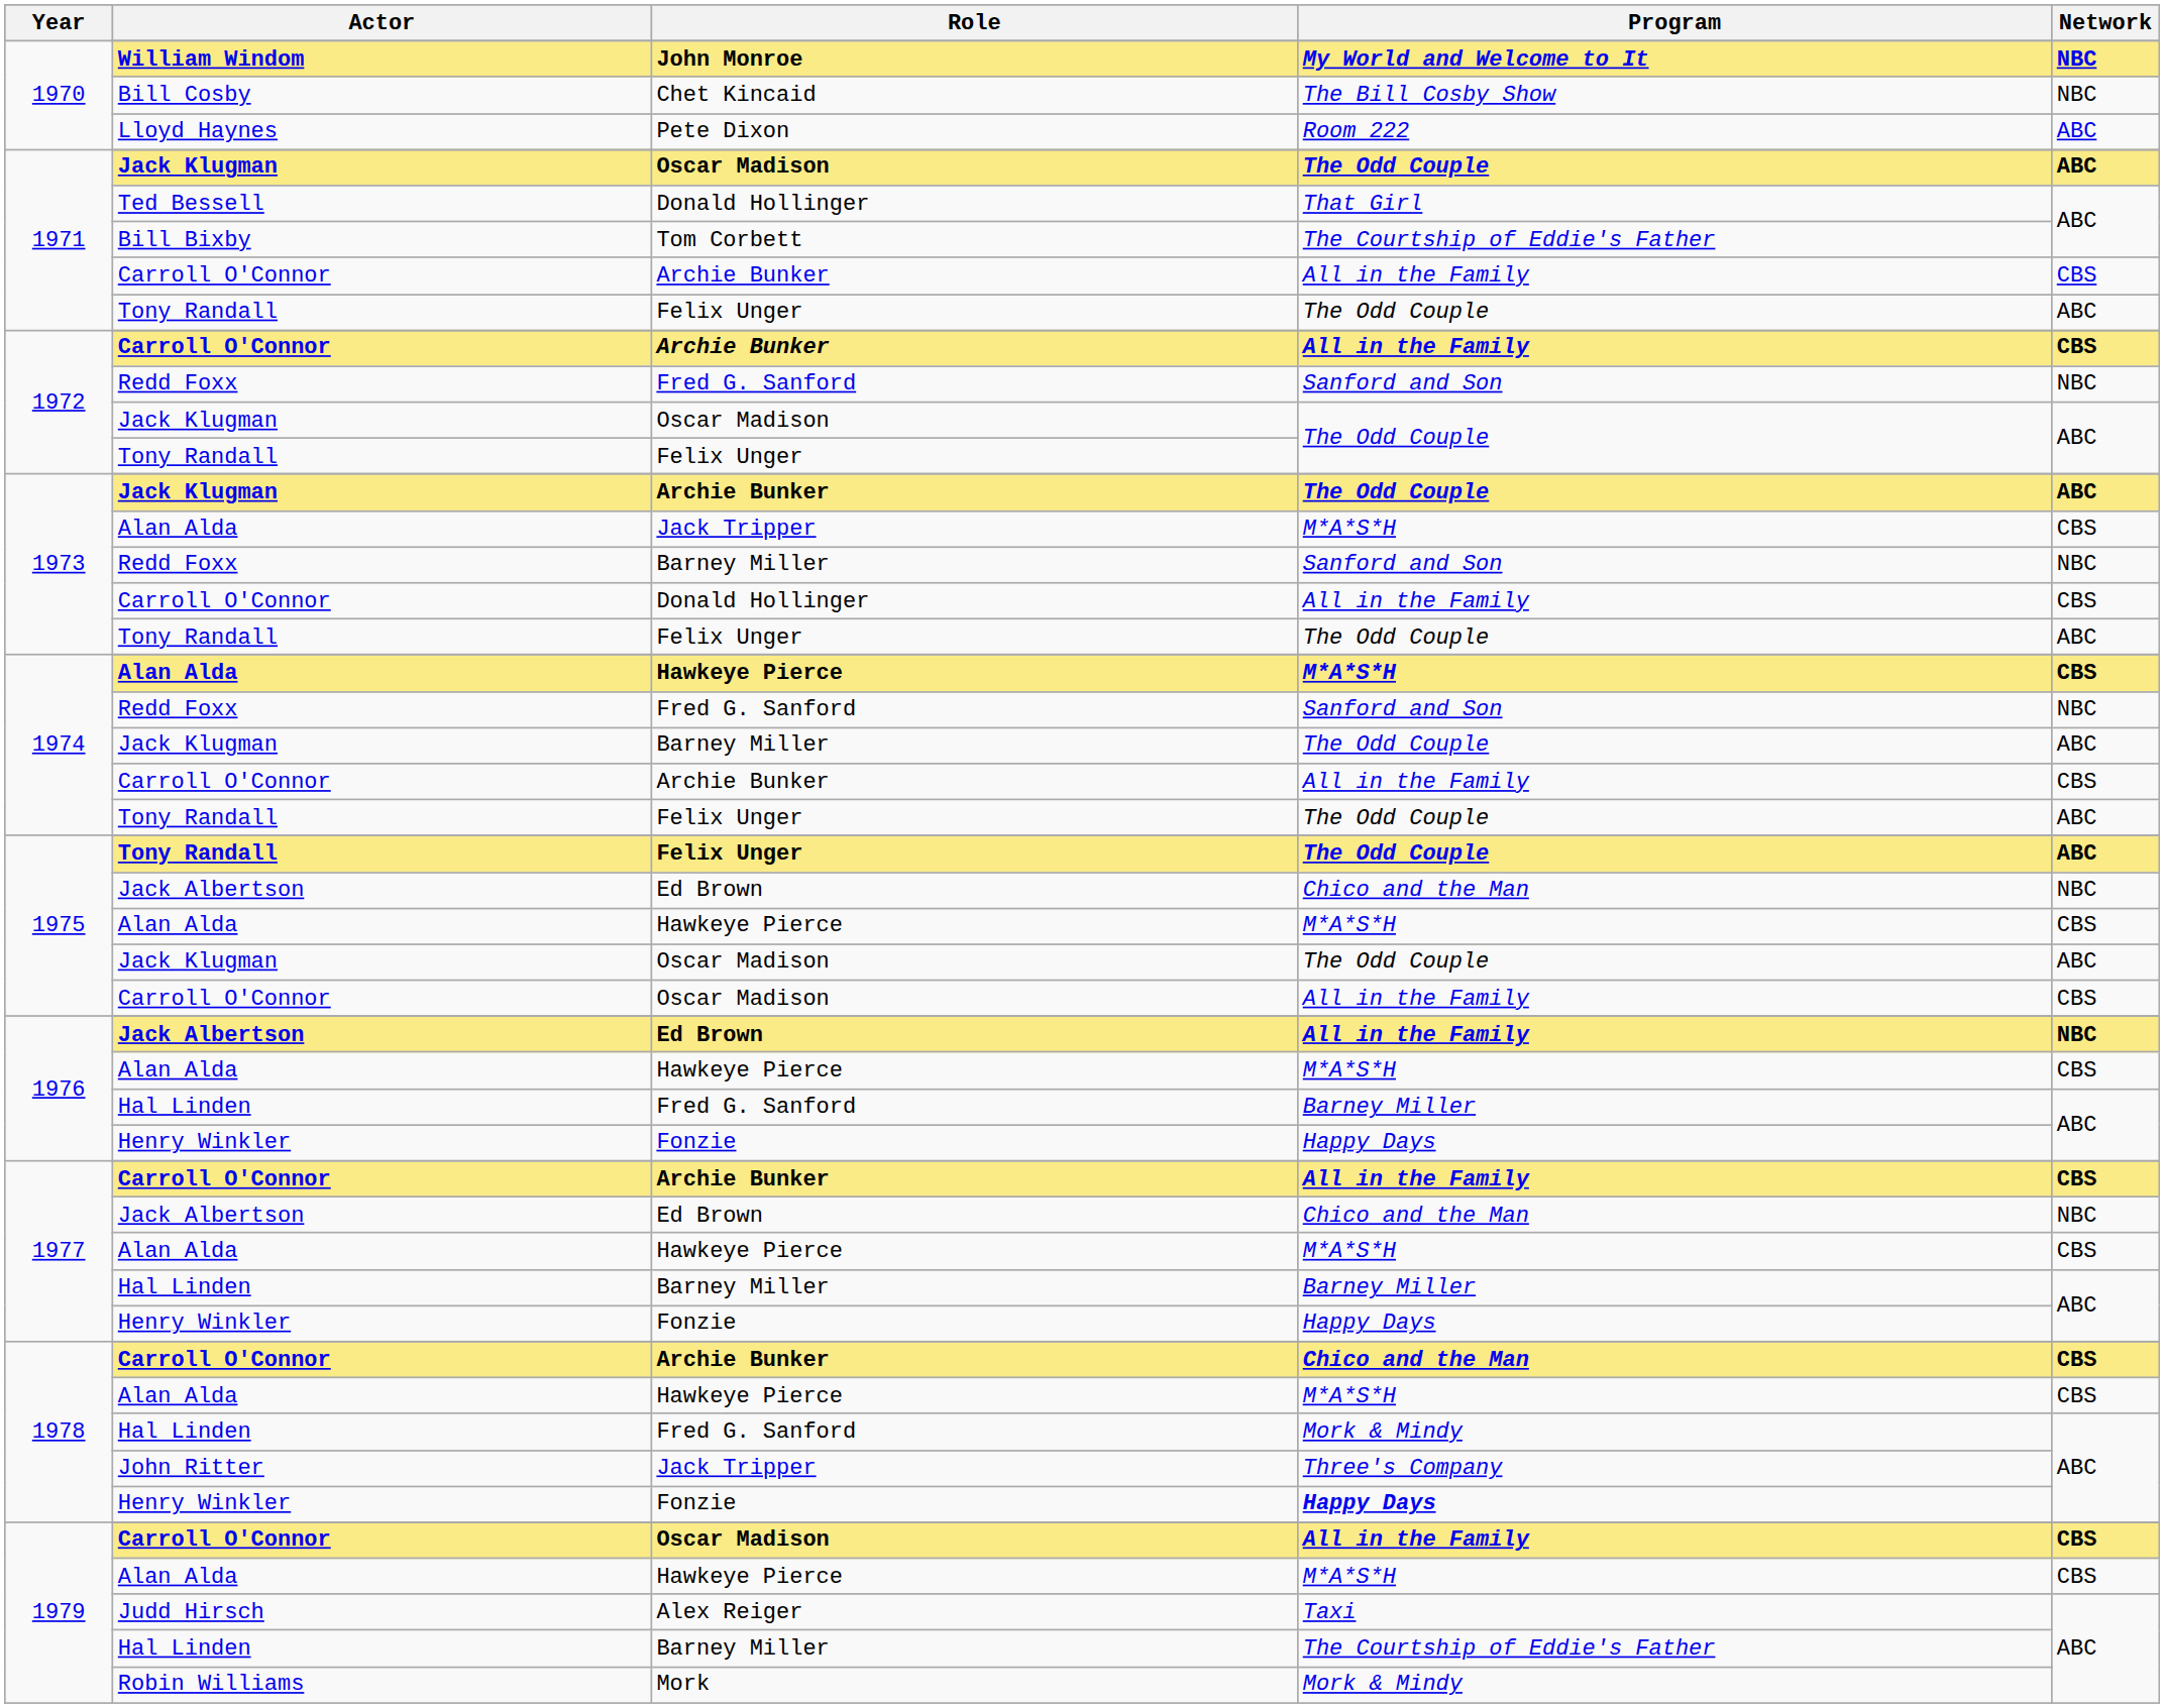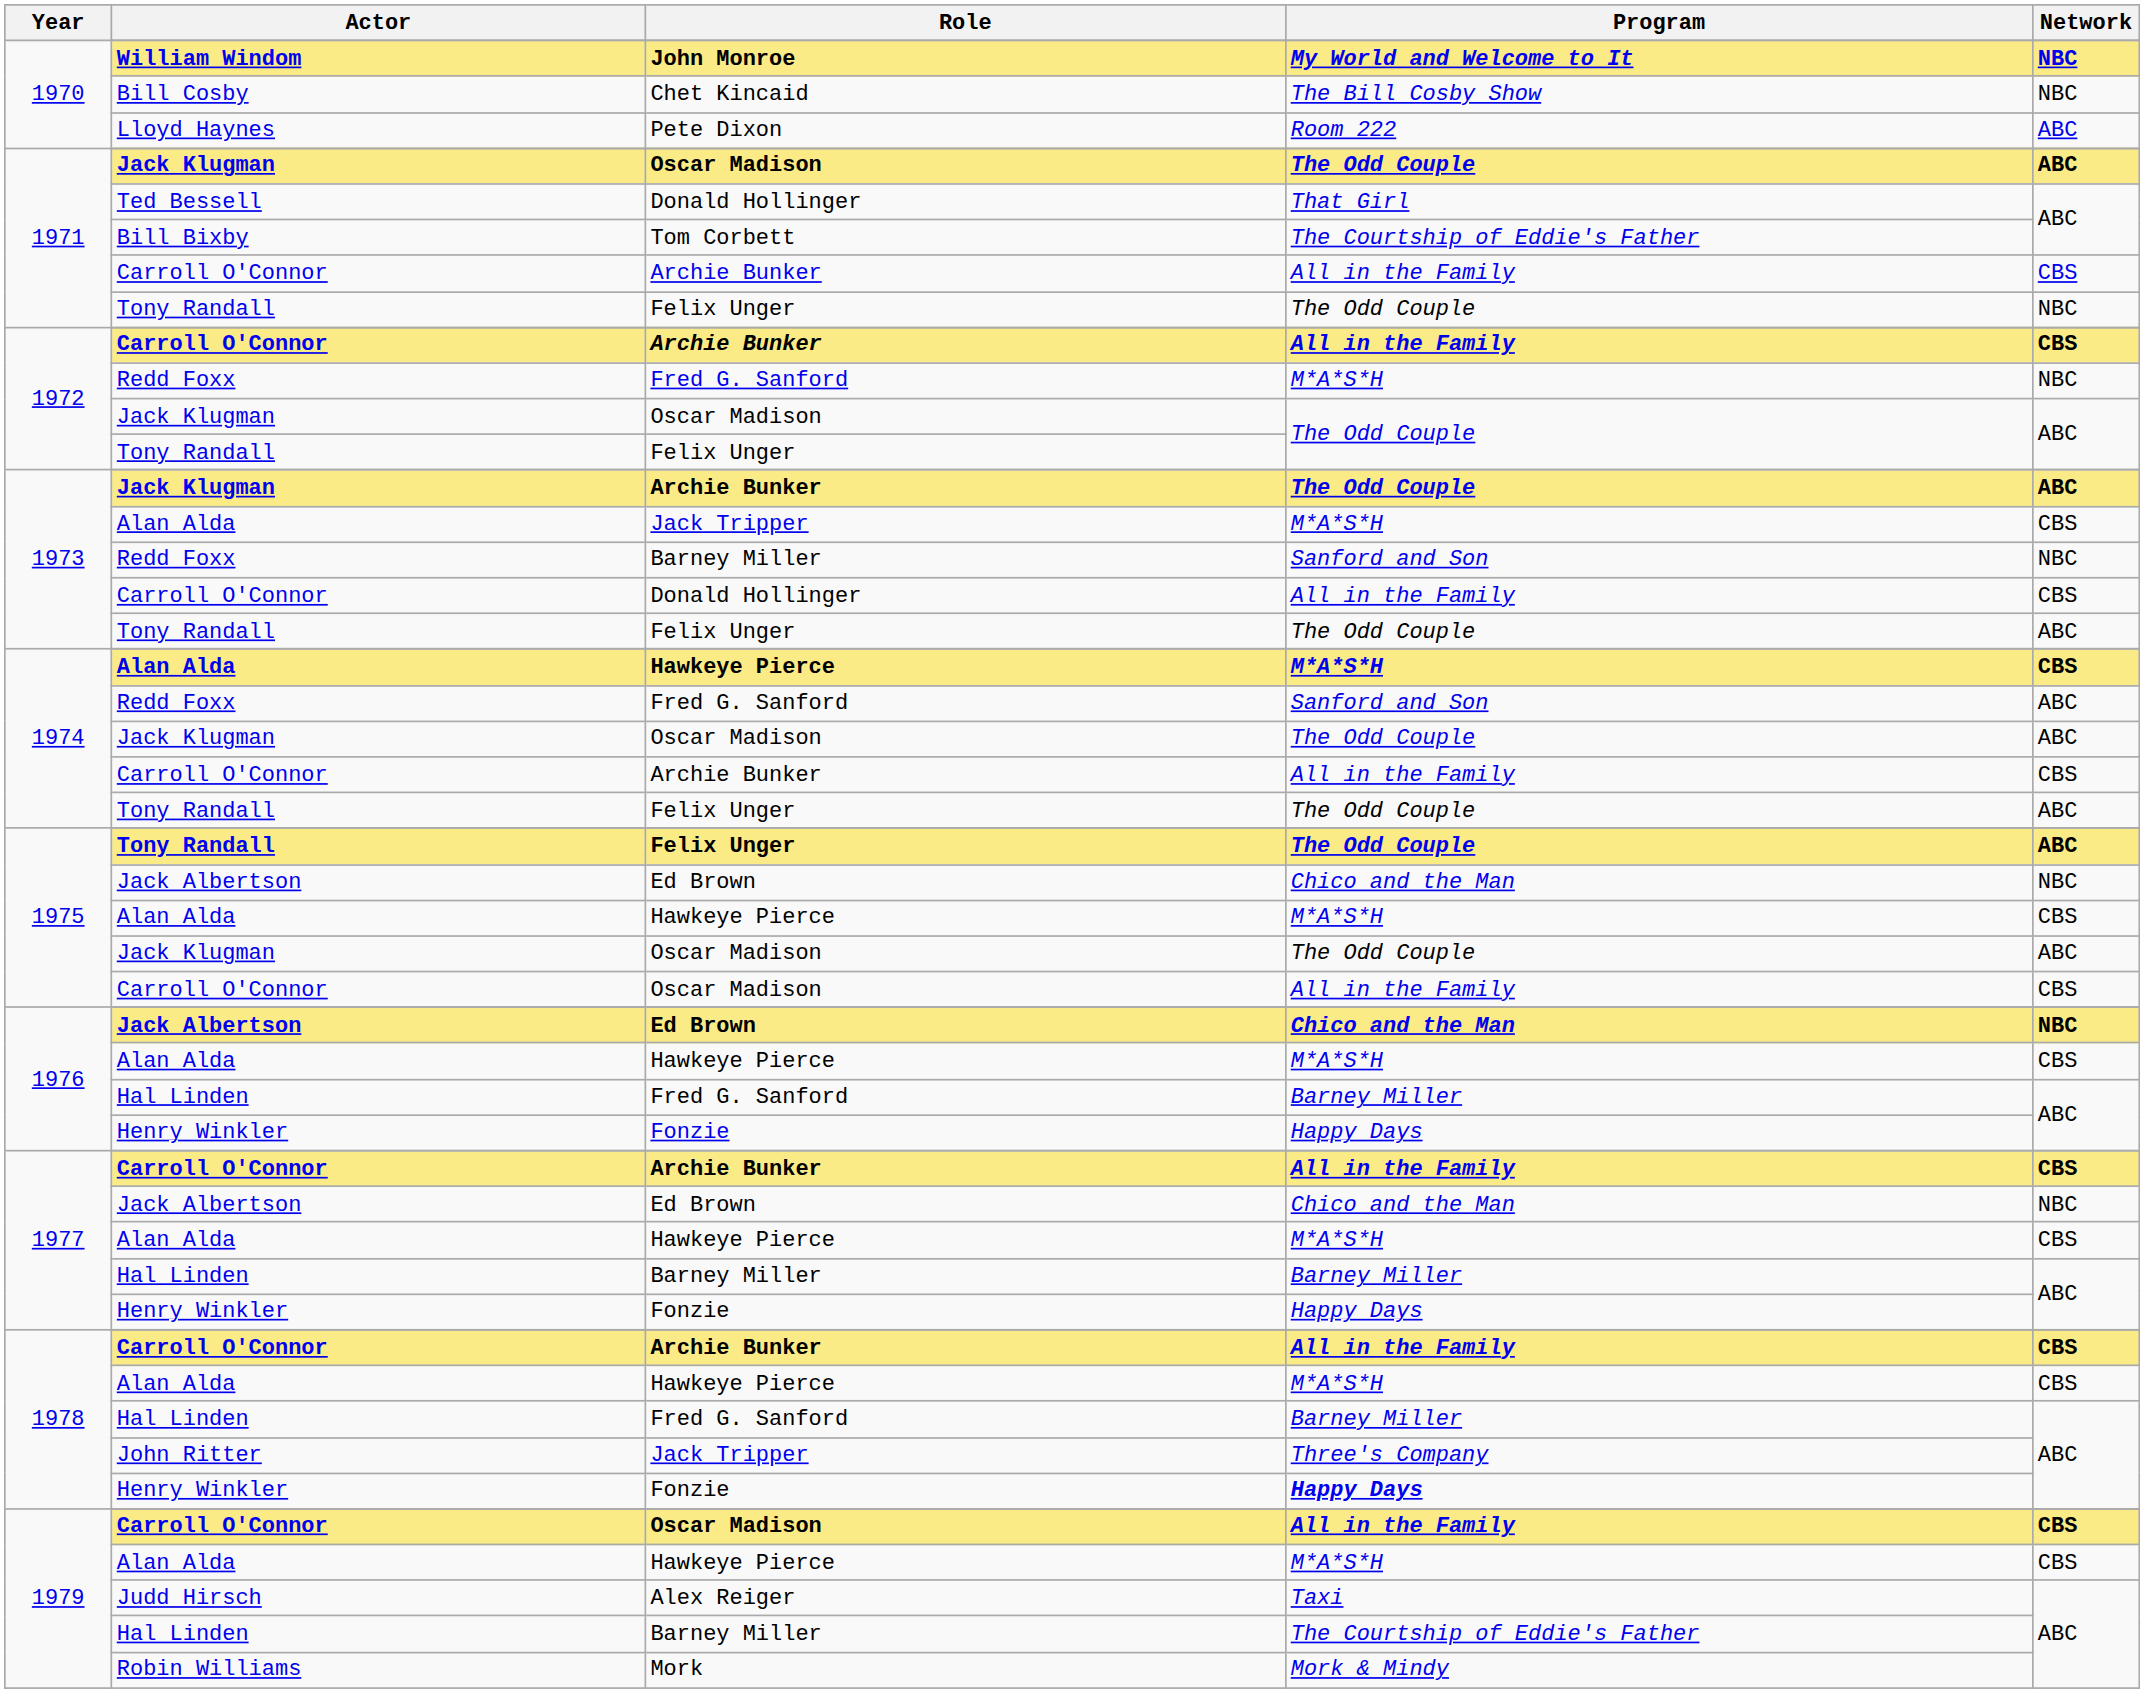1971 / Tony Randall | Network: ABC -> NBC
1972 / Redd Foxx | Program: Sanford and Son -> M*A*S*H
1974 / Redd Foxx | Network: NBC -> ABC
1974 / Jack Klugman | Role: Barney Miller -> Oscar Madison
1976 / Jack Albertson | Program: All in the Family -> Chico and the Man
1978 / Carroll O'Connor | Program: Chico and the Man -> All in the Family
1978 / Hal Linden | Program: Mork & Mindy -> Barney Miller
